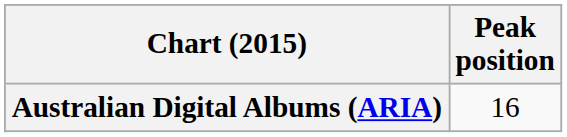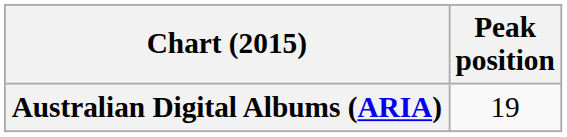Australian Digital Albums (ARIA) | Peak position: 16 -> 19
